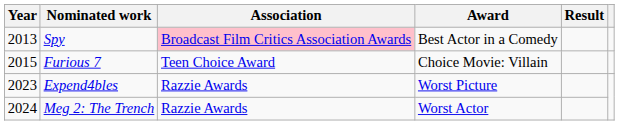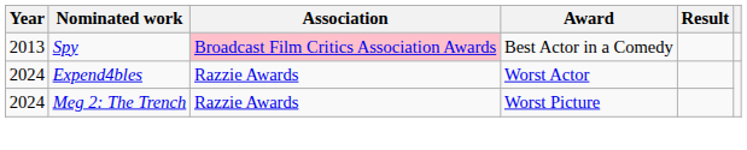- row: 2015 | Furious 7 | Teen Choice Award | Choice Movie: Villain
Expend4bles | Year: 2023 -> 2024
Expend4bles | Award: Worst Picture -> Worst Actor
Meg 2: The Trench | Award: Worst Actor -> Worst Picture
